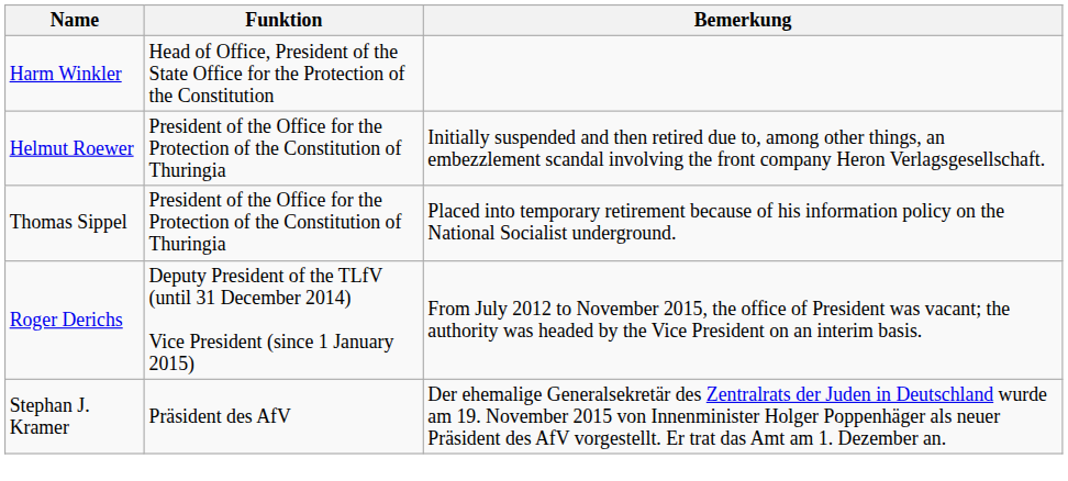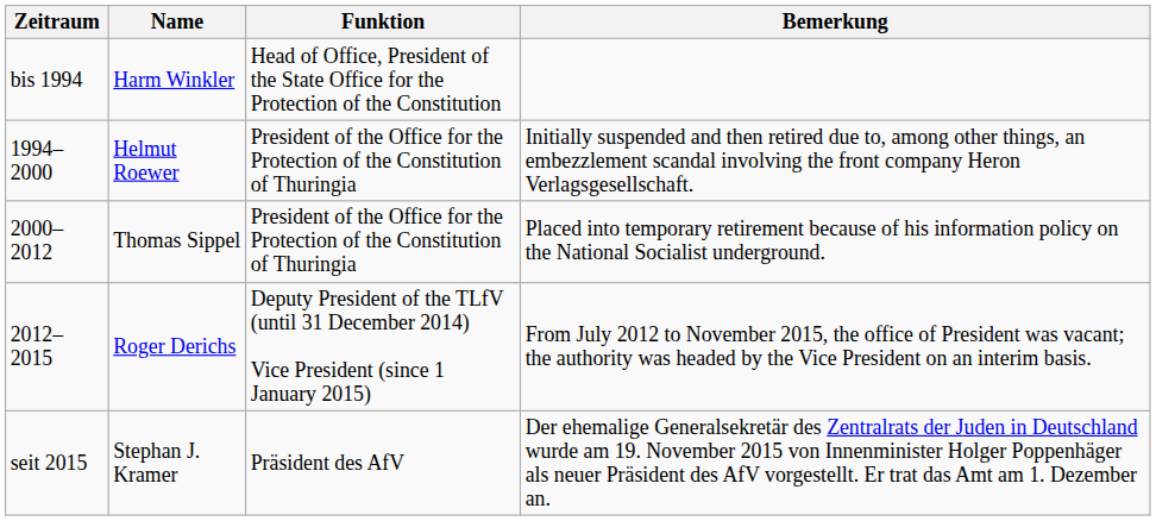+ column: Zeitraum | bis 1994 | 1994–2000 | 2000–2012 | 2012–2015 | seit 2015
